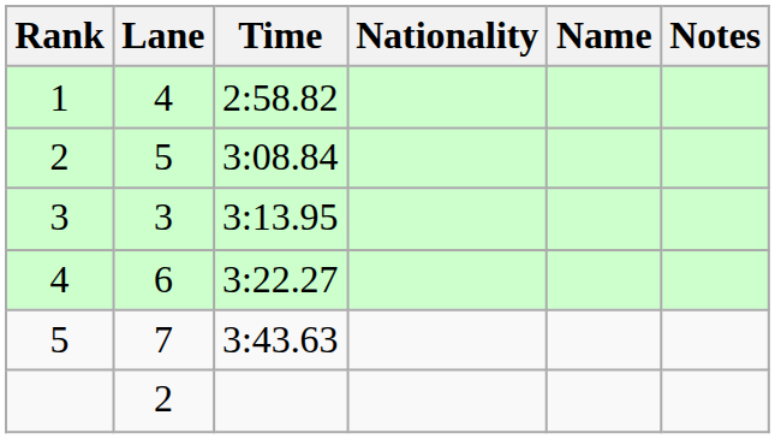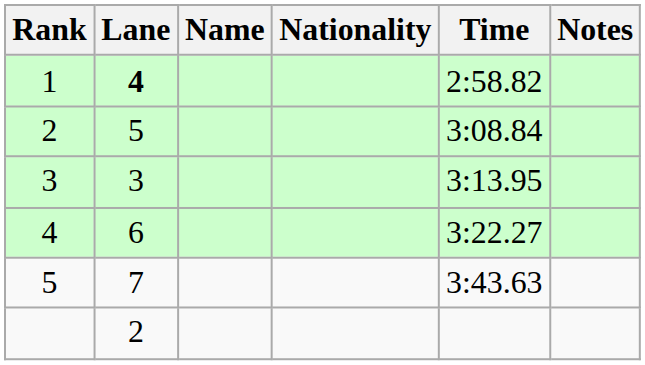columns swapped: Name <-> Time
1 | Lane: normal -> bold
